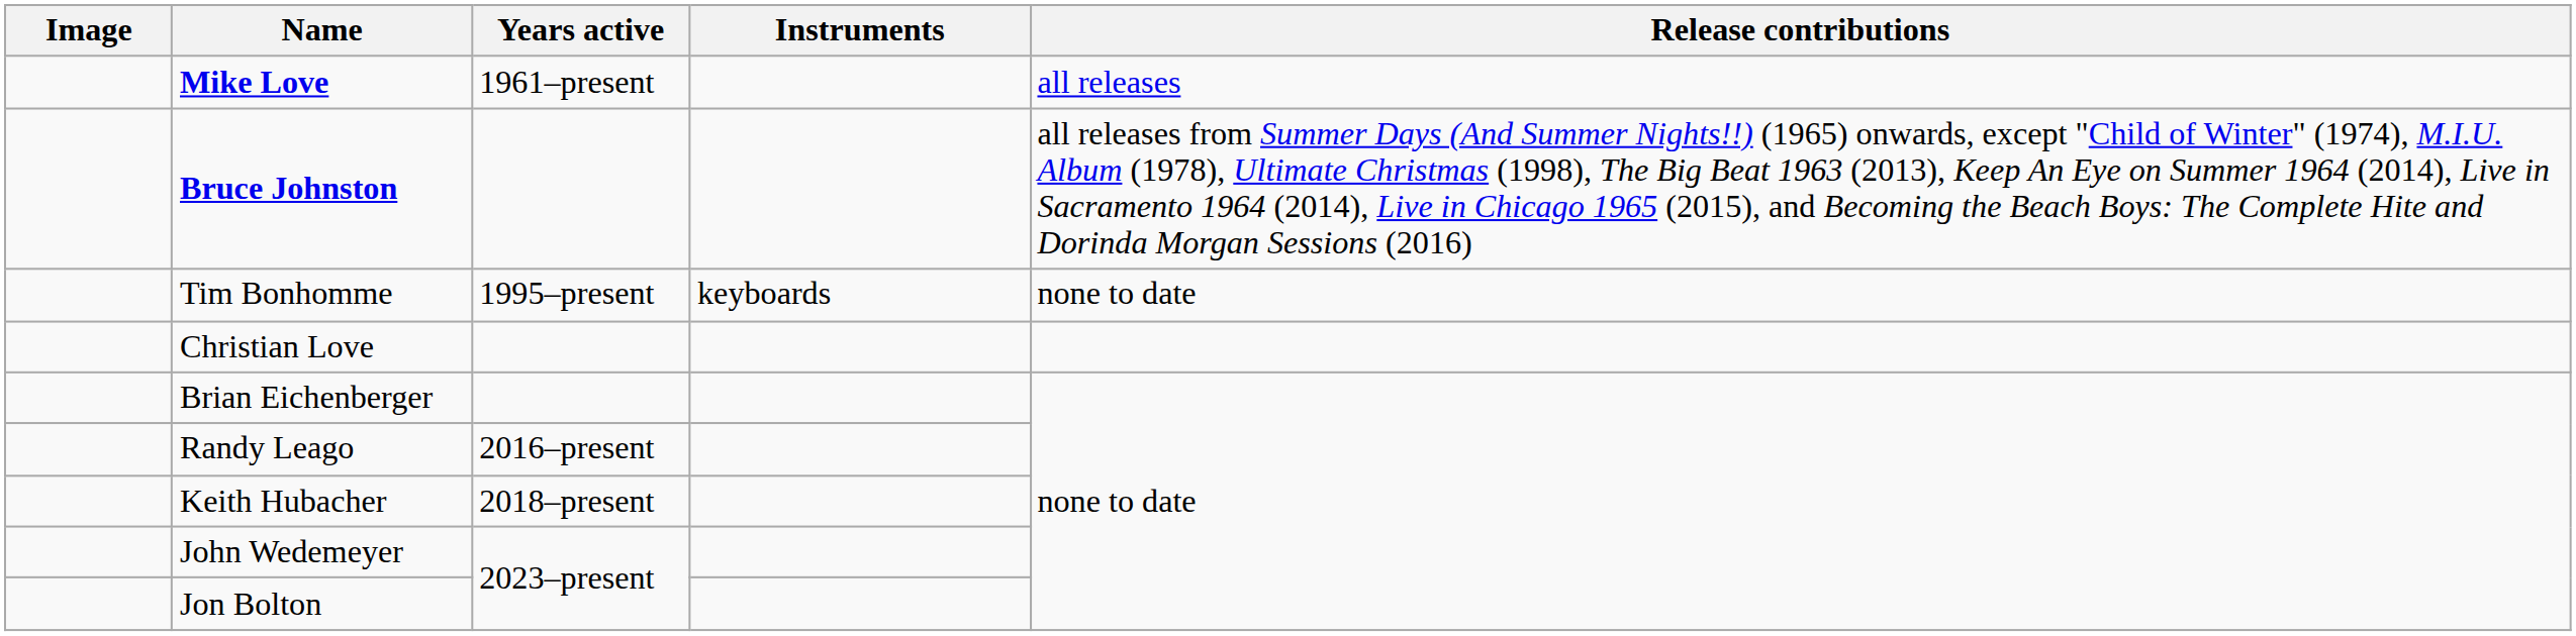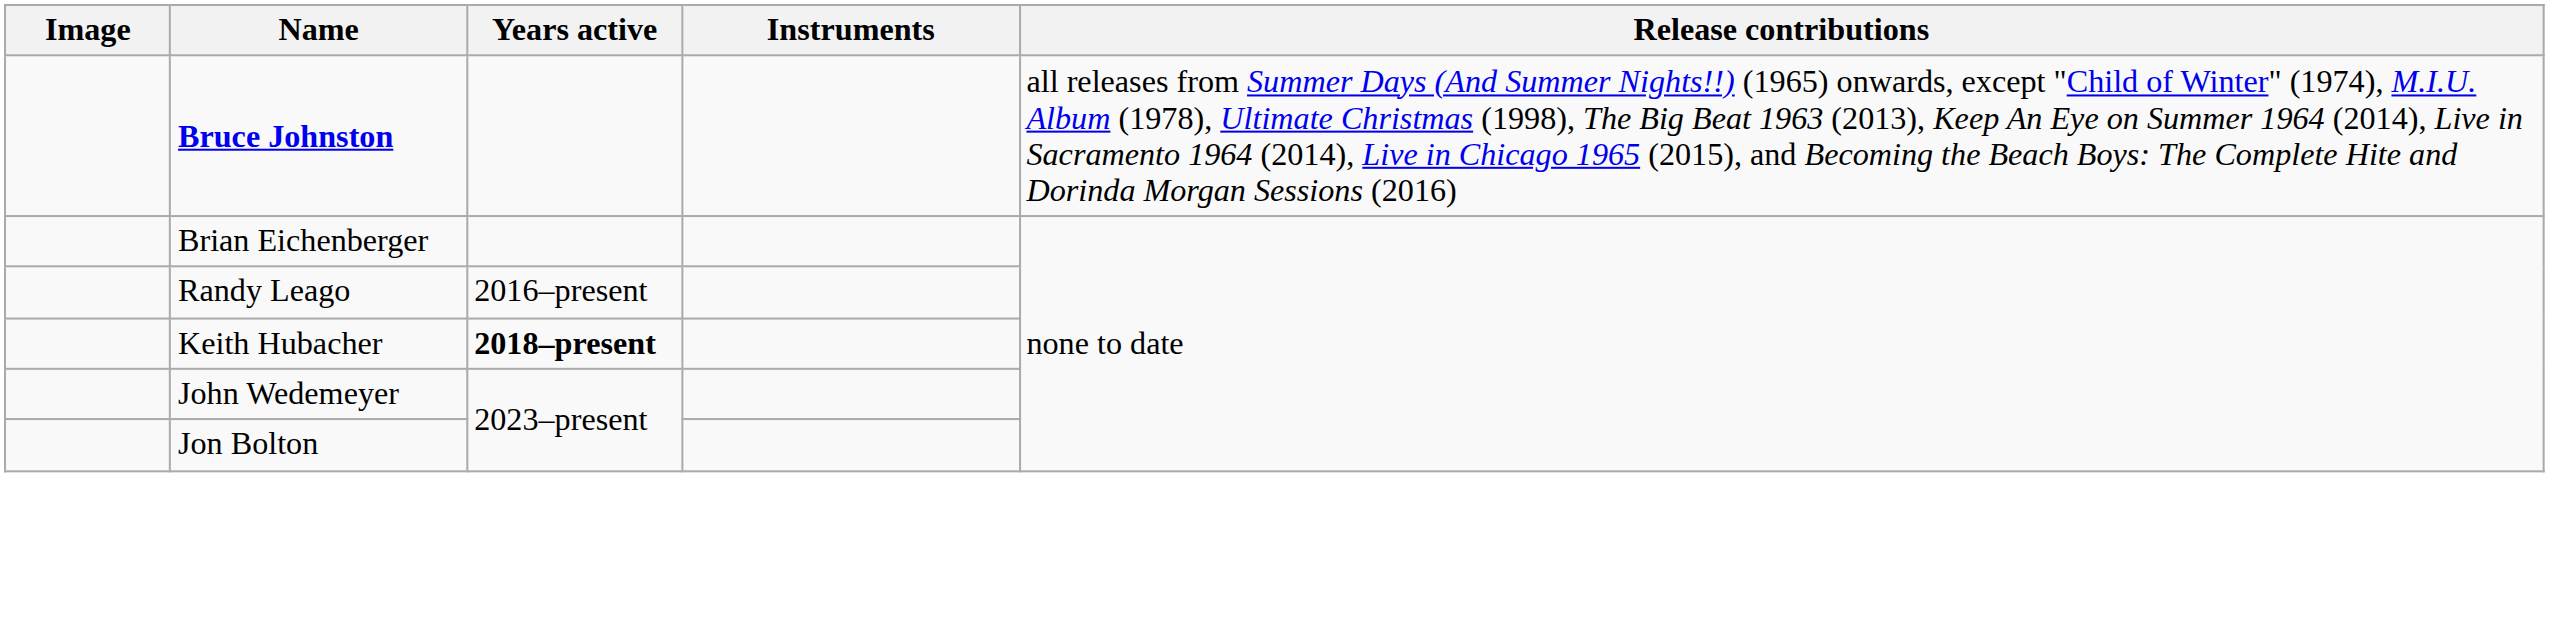- row: Mike Love | 1961–present | all releases
- row: Tim Bonhomme | 1995–present | keyboards | none to date
- row: Christian Love
Keith Hubacher | Years active: normal -> bold
